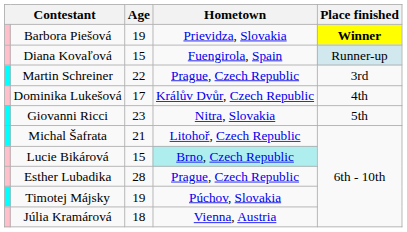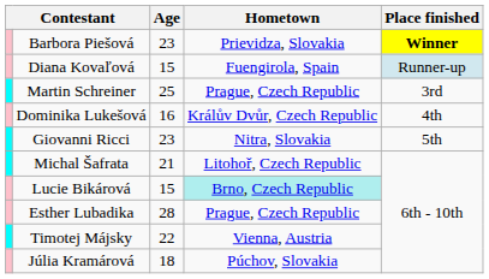Barbora Piešová | Age: 19 -> 23
Martin Schreiner | Age: 22 -> 25
Dominika Lukešová | Age: 17 -> 16
Timotej Májsky | Age: 19 -> 22
Timotej Májsky | Hometown: Púchov, Slovakia -> Vienna, Austria
Júlia Kramárová | Hometown: Vienna, Austria -> Púchov, Slovakia
